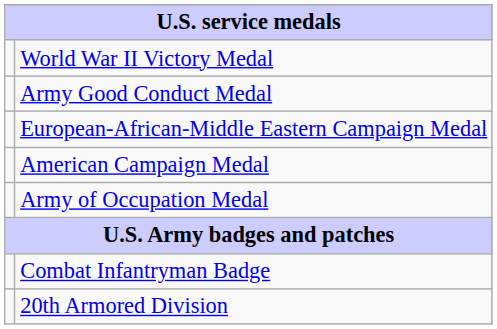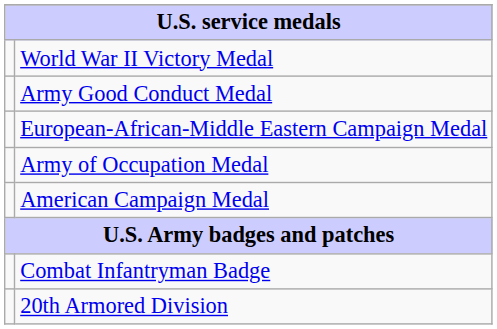rows swapped: American Campaign Medal <-> Army of Occupation Medal
